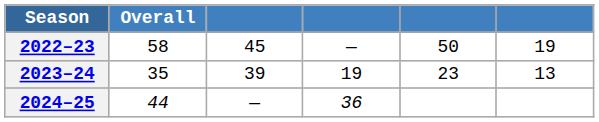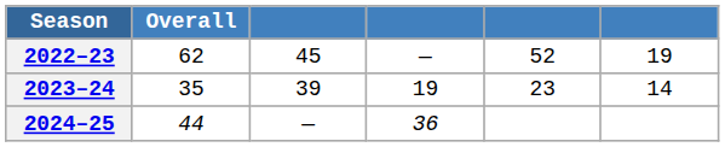2022–23 | Overall: 58 -> 62
2022–23 | column 5: 50 -> 52
2023–24 | column 6: 13 -> 14
